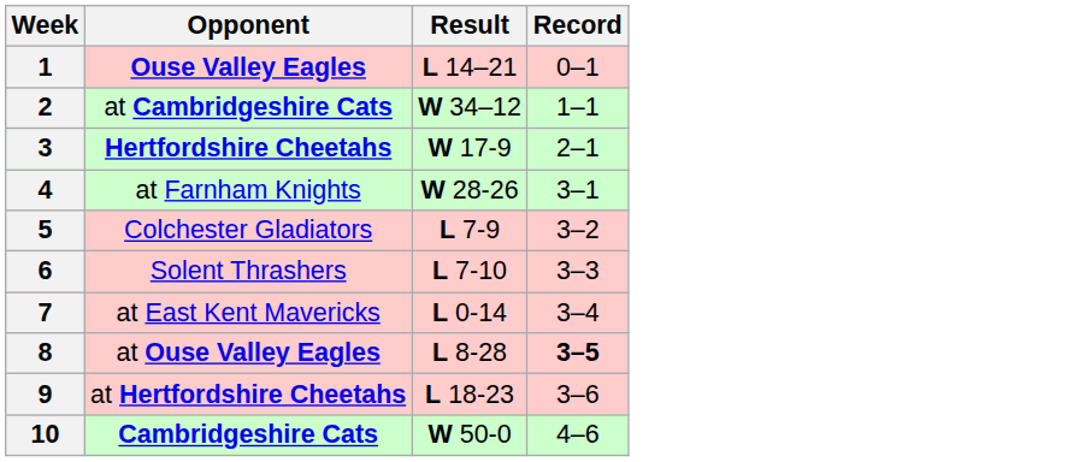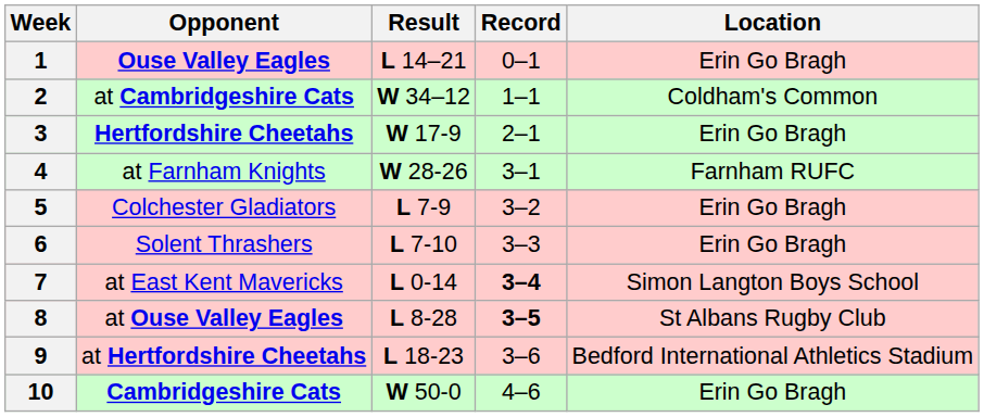+ column: Location | Erin Go Bragh | Coldham's Common | Erin Go Bragh | Farnham RUFC | Erin Go Bragh | Erin Go Bragh | Simon Langton Boys School | St Albans Rugby Club | Bedford International Athletics Stadium | Erin Go Bragh
7 | Record: normal -> bold
